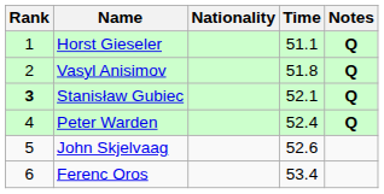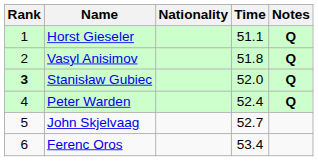Stanisław Gubiec | Time: 52.1 -> 52.0
John Skjelvaag | Time: 52.6 -> 52.7
